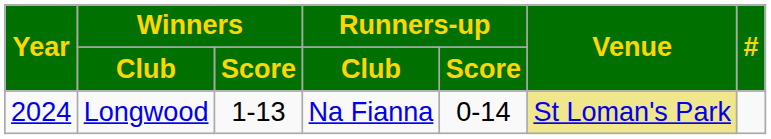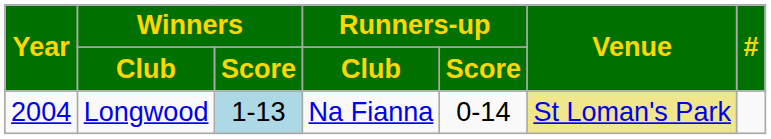Longwood | Year: 2024 -> 2004
Longwood | Winners / Score: no background -> lightblue background
